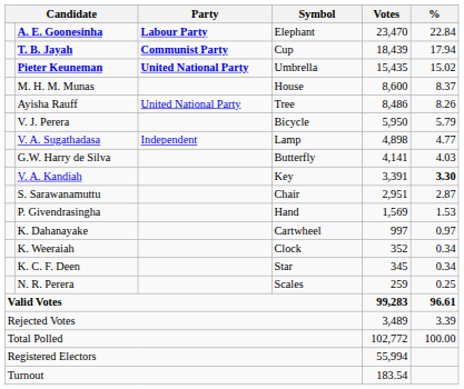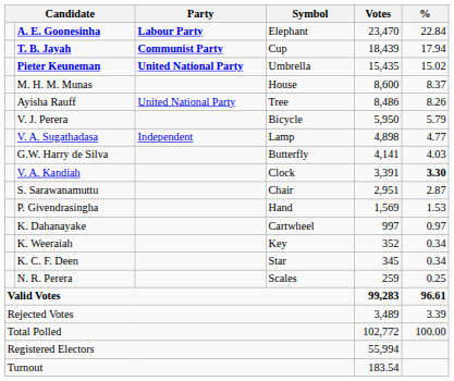V. A. Kandiah | Symbol: Key -> Clock
K. Weeraiah | Symbol: Clock -> Key
